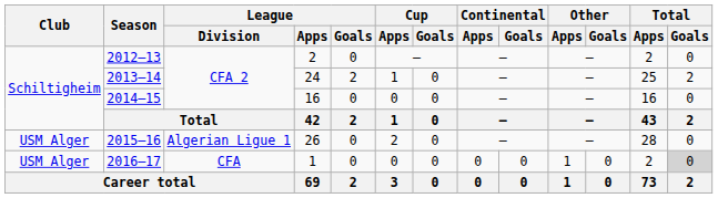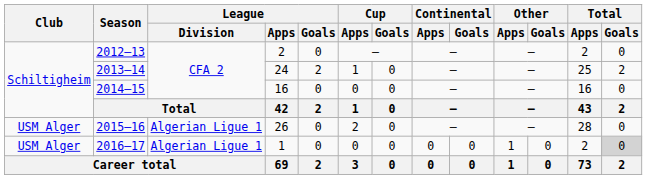2016–17 | League / Division: CFA -> Algerian Ligue 1
